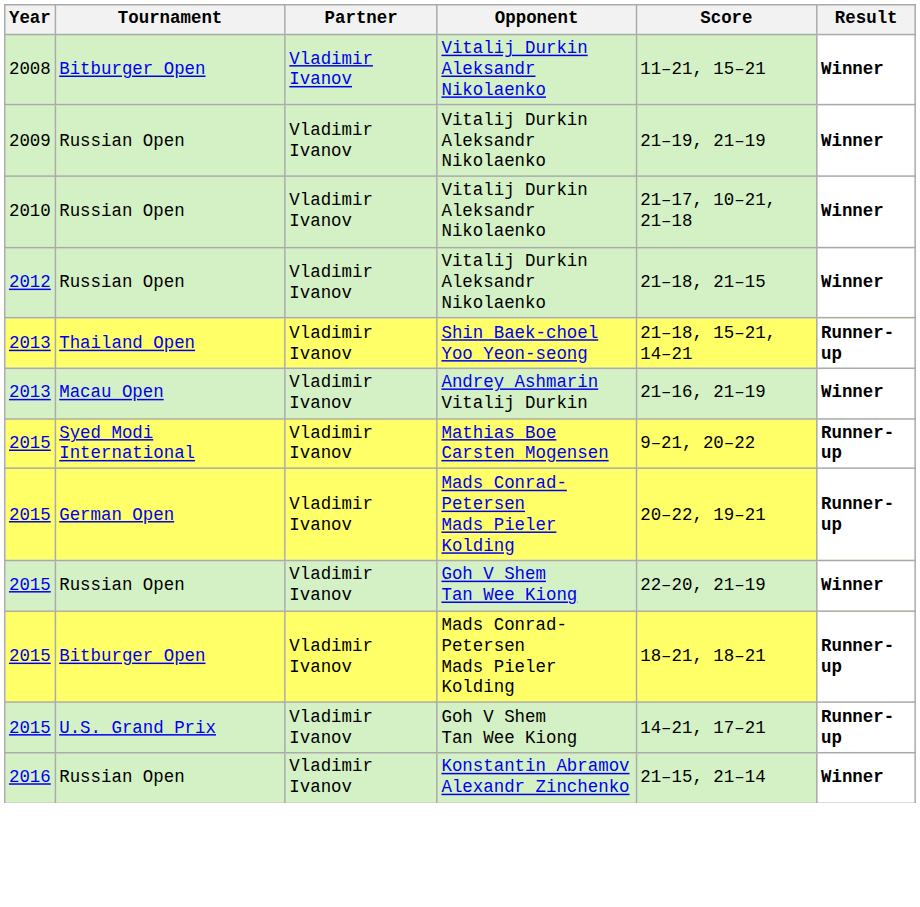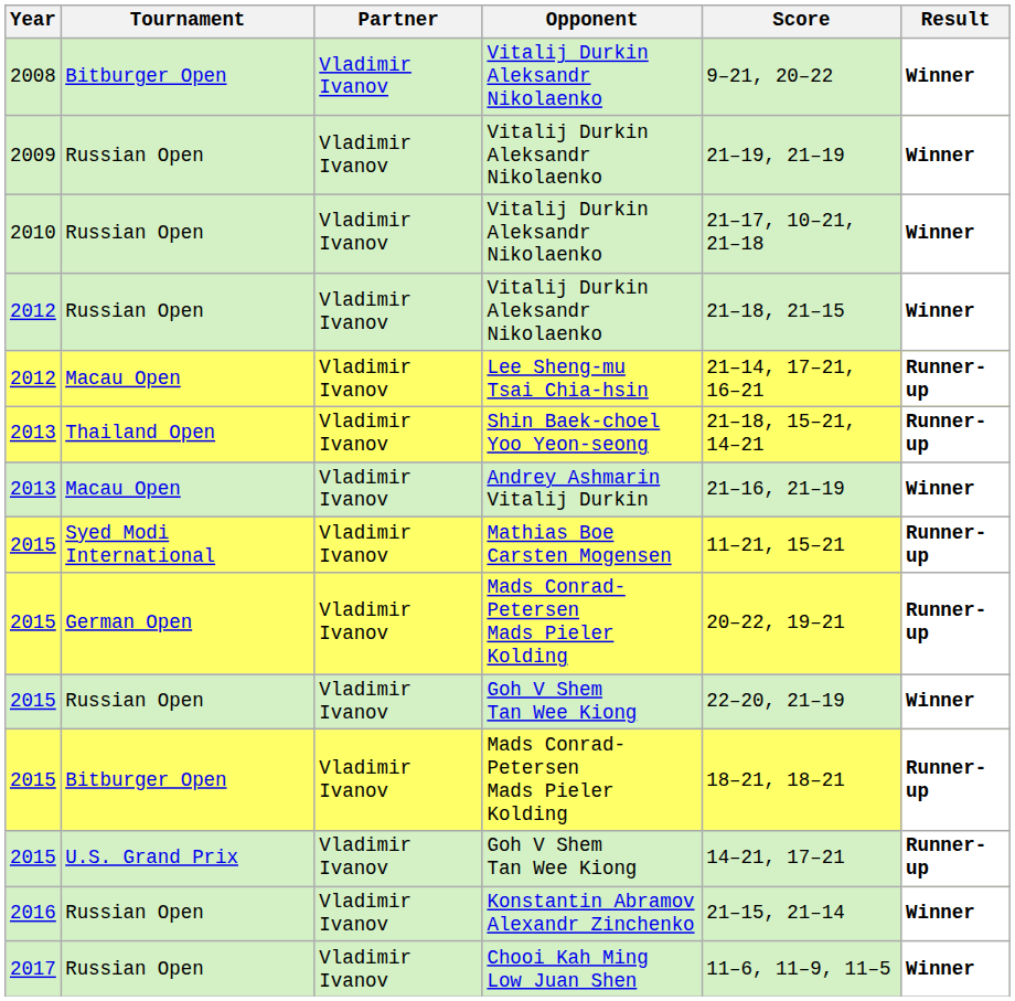2008 / Vitalij Durkin Aleksandr Nikolaenko | Score: 11–21, 15–21 -> 9–21, 20–22
+ row: 2012 | Macau Open | Vladimir Ivanov | Lee Sheng-mu Tsai Chia-hsin | 21–14, 17–21, 16–21 | Runner-up
Mathias Boe Carsten Mogensen | Score: 9–21, 20–22 -> 11–21, 15–21
+ row: 2017 | Russian Open | Vladimir Ivanov | Chooi Kah Ming Low Juan Shen | 11–6, 11–9, 11–5 | Winner
